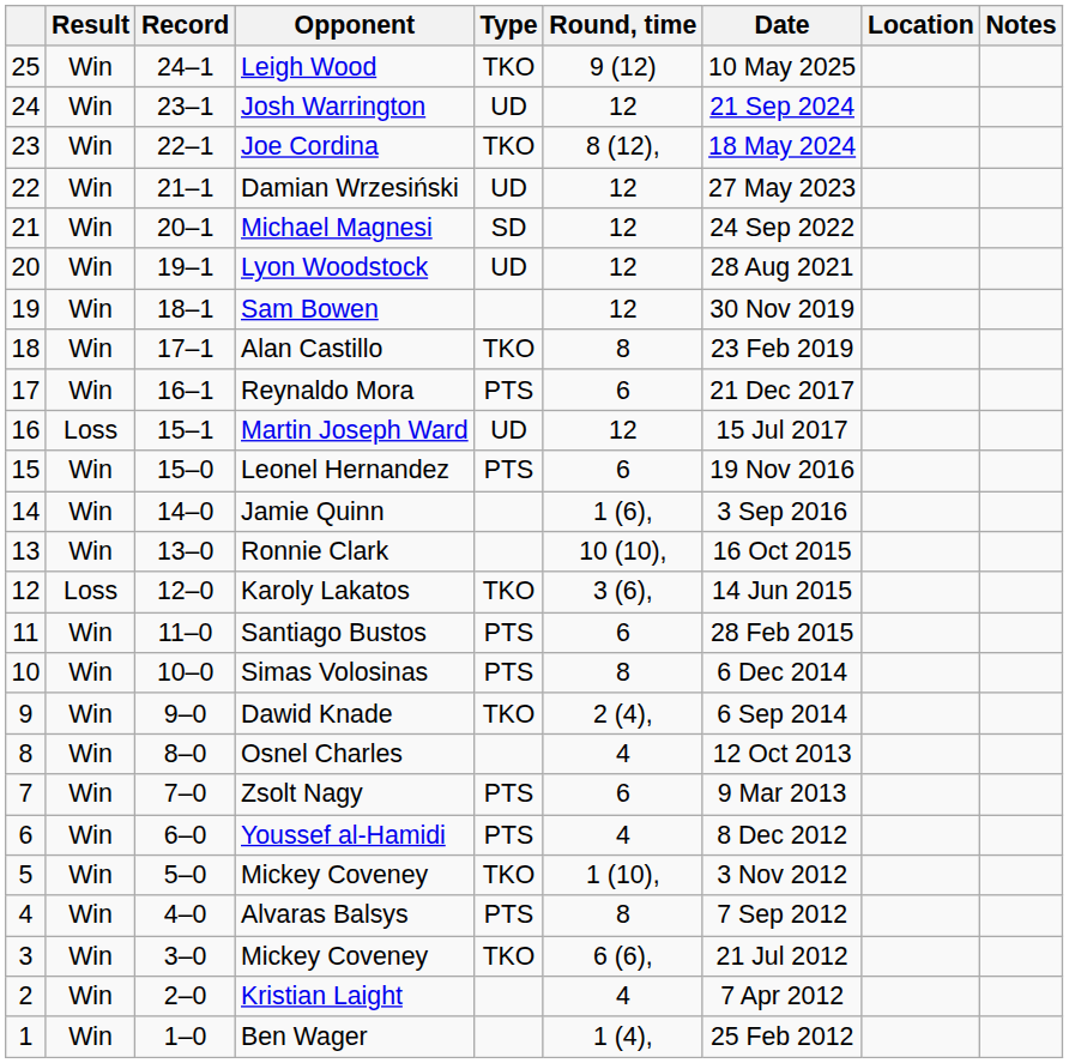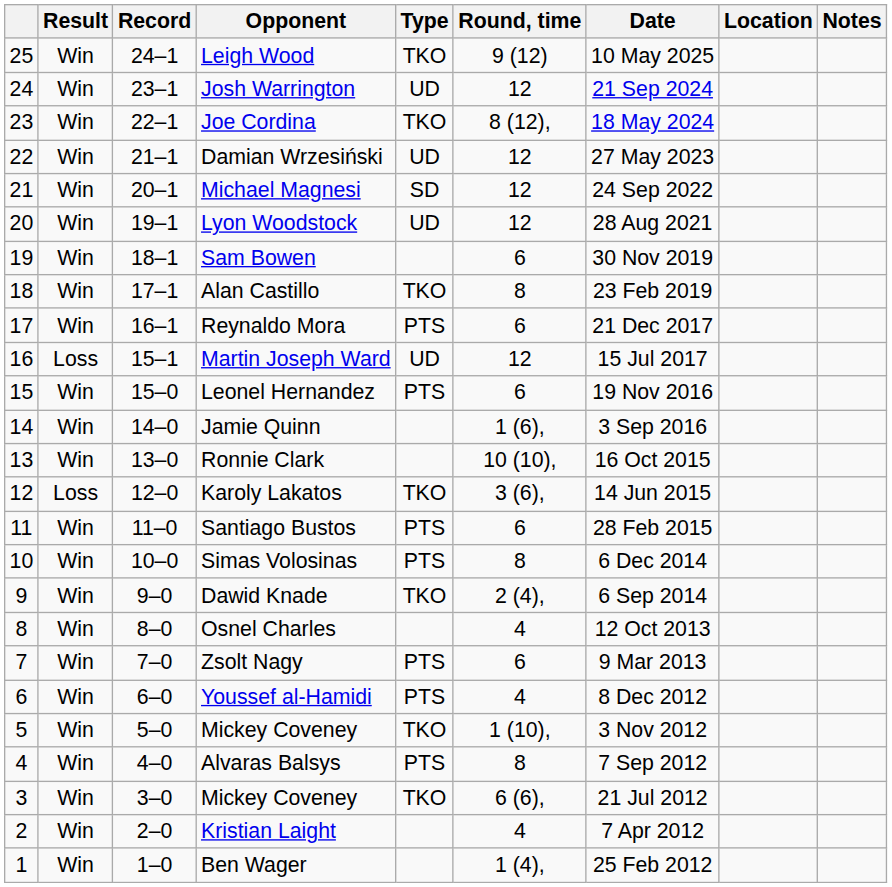Sam Bowen | Round, time: 12 -> 6
